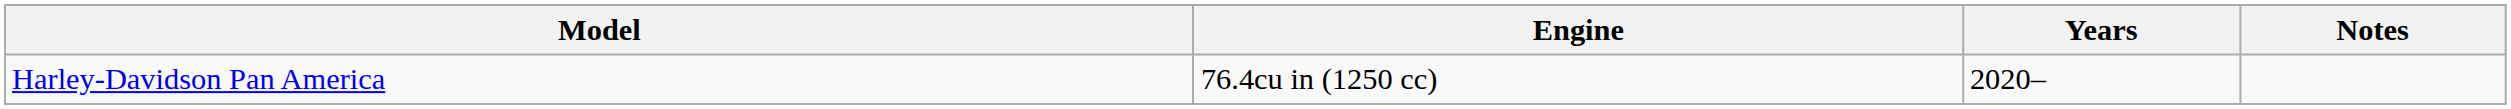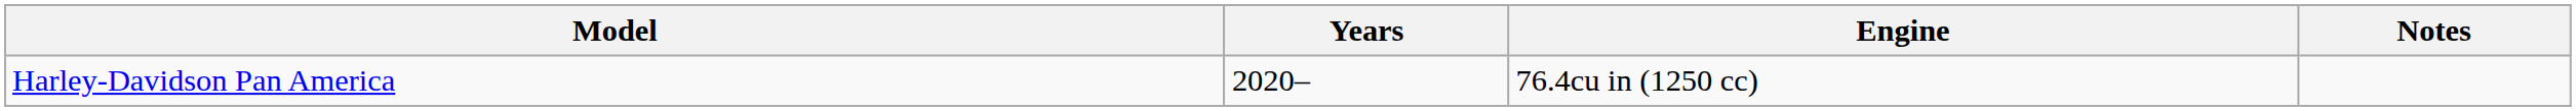columns swapped: Engine <-> Years
